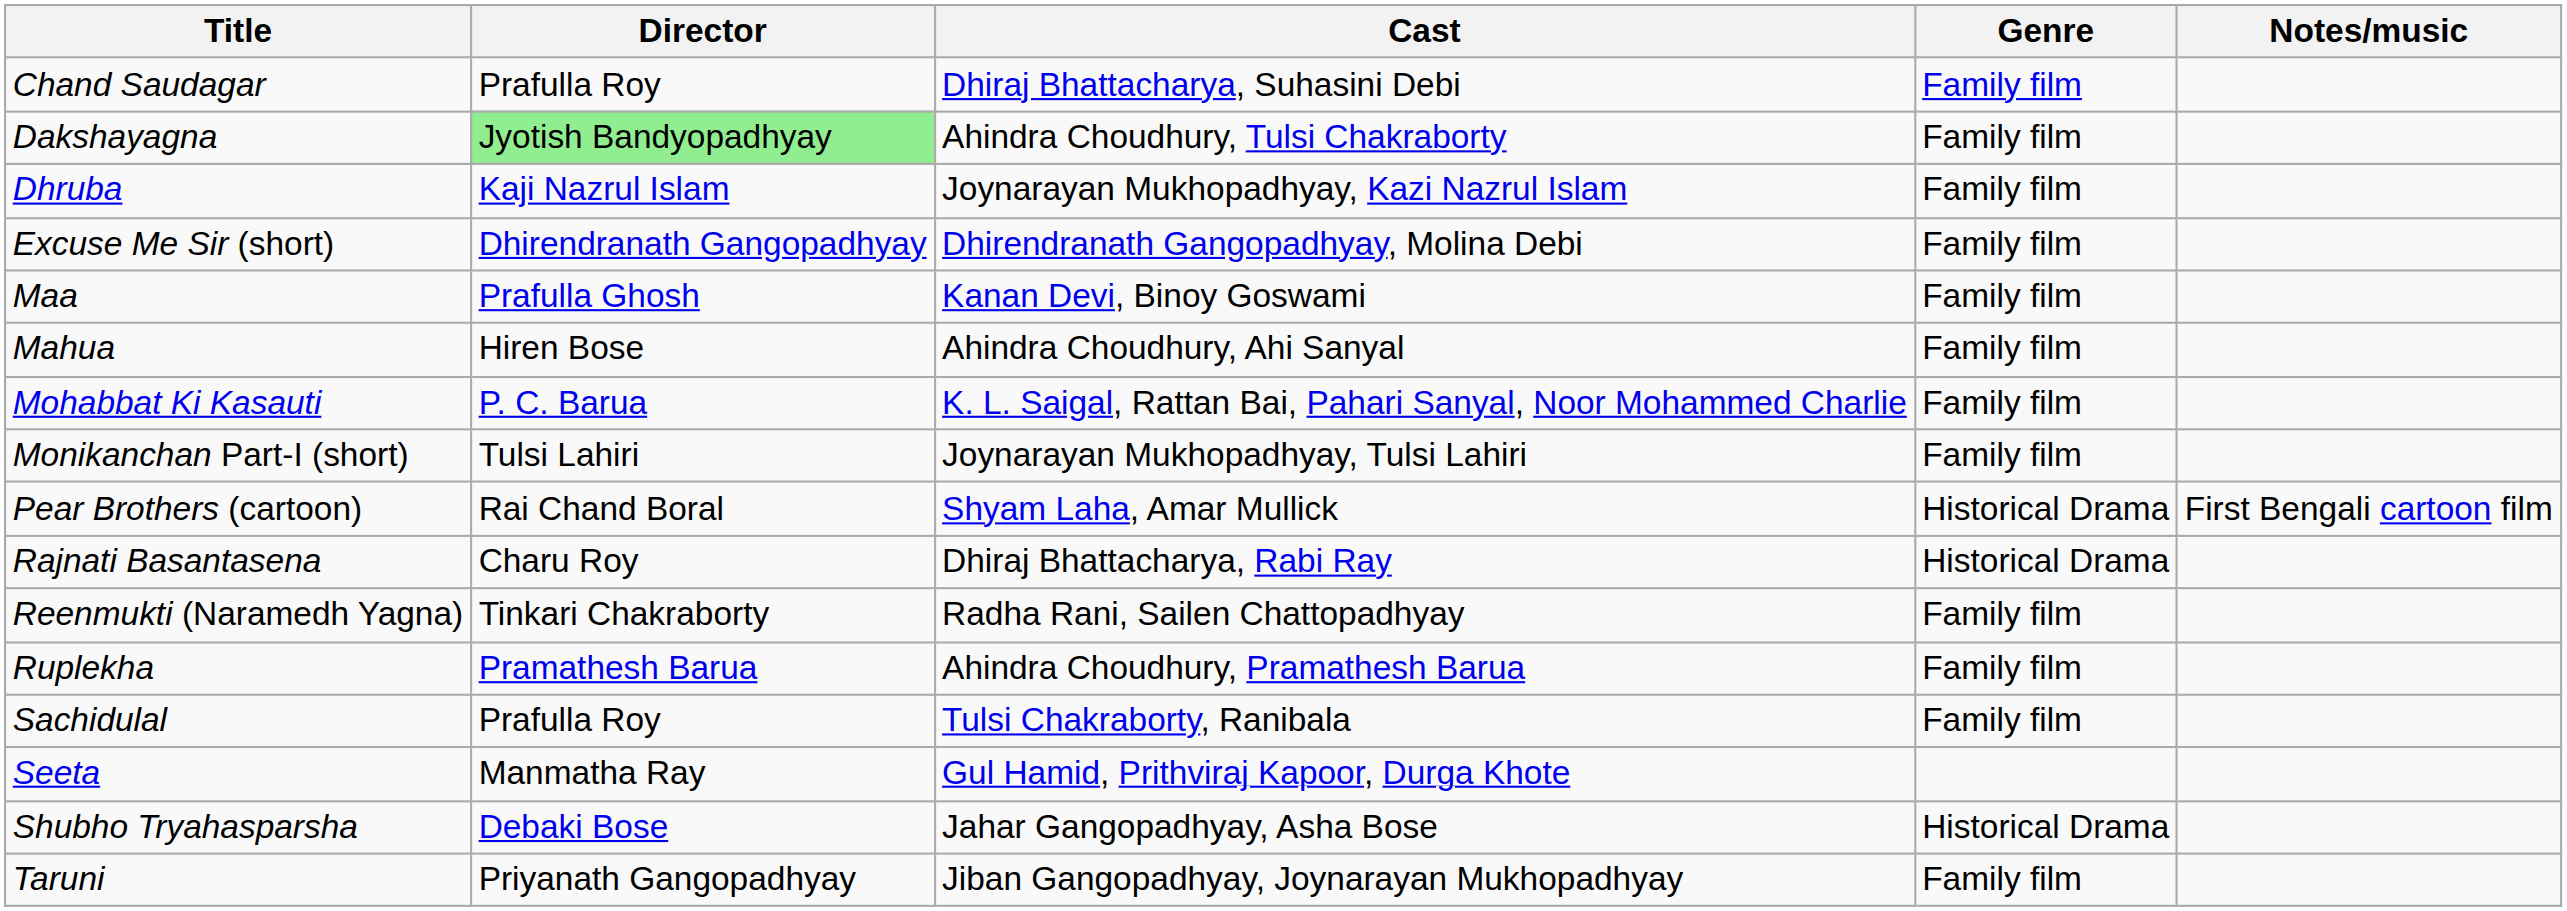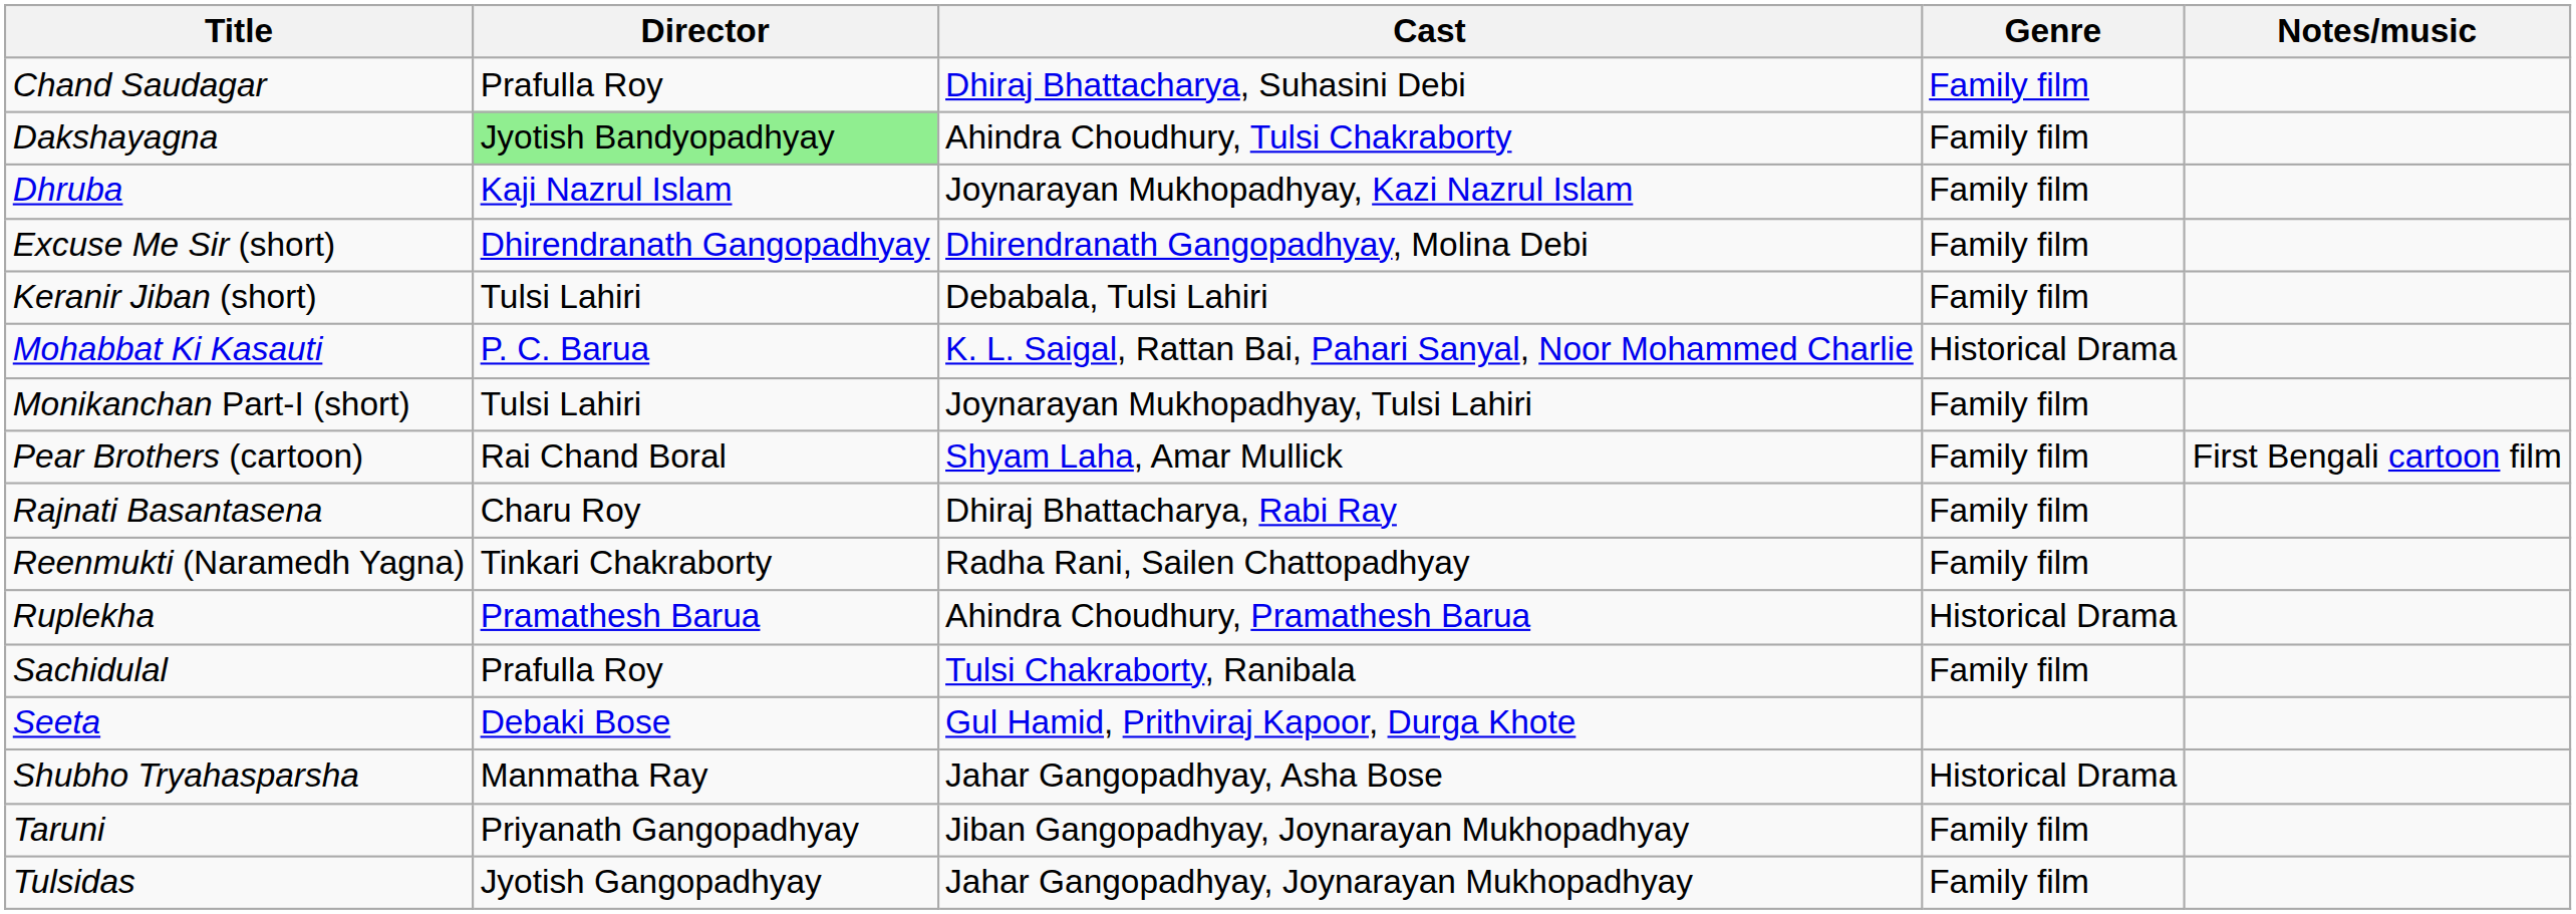+ row: Keranir Jiban (short) | Tulsi Lahiri | Debabala, Tulsi Lahiri | Family film
- row: Maa | Prafulla Ghosh | Kanan Devi, Binoy Goswami | Family film
- row: Mahua | Hiren Bose | Ahindra Choudhury, Ahi Sanyal | Family film
Mohabbat Ki Kasauti | Genre: Family film -> Historical Drama
Pear Brothers (cartoon) | Genre: Historical Drama -> Family film
Rajnati Basantasena | Genre: Historical Drama -> Family film
Ruplekha | Genre: Family film -> Historical Drama
Seeta | Director: Manmatha Ray -> Debaki Bose
Shubho Tryahasparsha | Director: Debaki Bose -> Manmatha Ray
+ row: Tulsidas | Jyotish Gangopadhyay | Jahar Gangopadhyay, Joynarayan Mukhopadhyay | Family film
